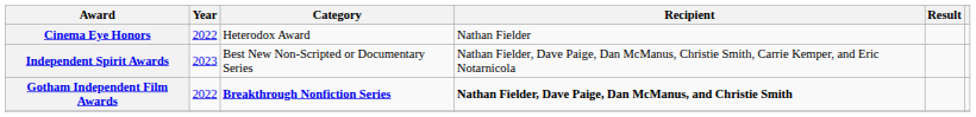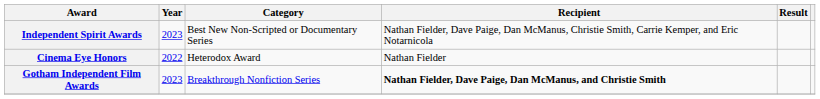rows swapped: Cinema Eye Honors <-> Independent Spirit Awards
Gotham Independent Film Awards | Year: 2022 -> 2023
Gotham Independent Film Awards | Category: bold -> normal
